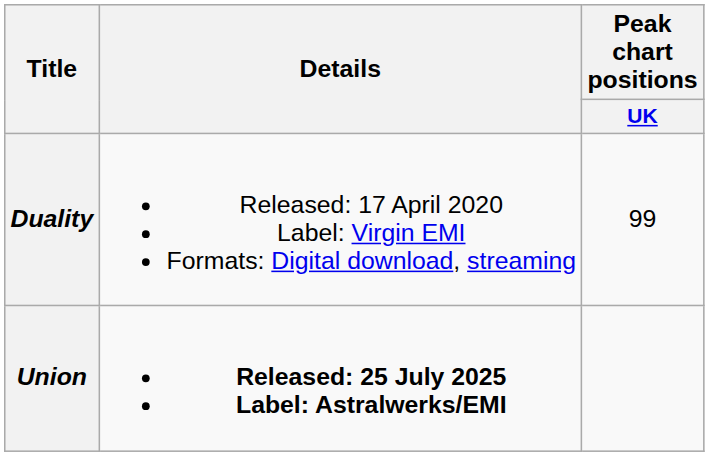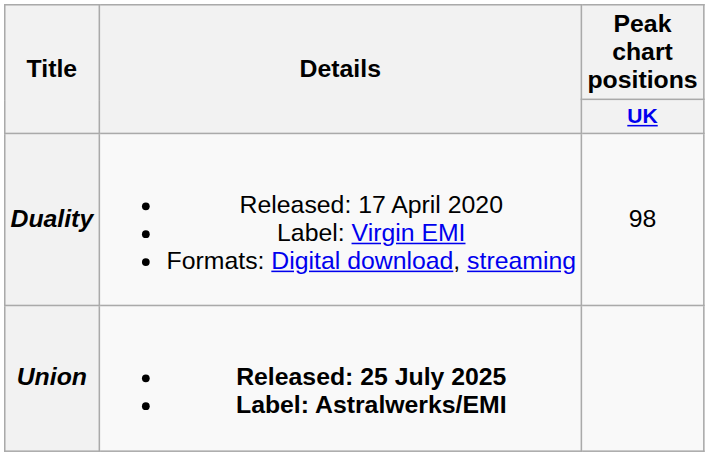Duality | Peak chart positions / UK: 99 -> 98
